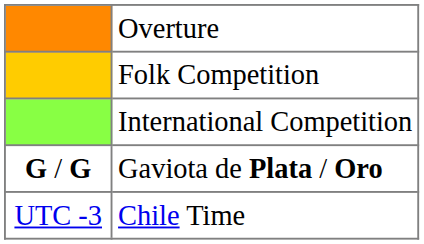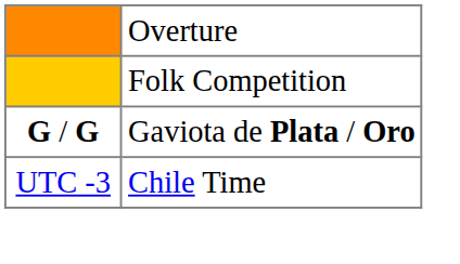- row: International Competition
